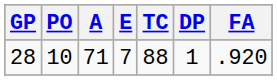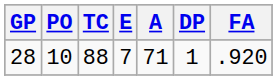columns swapped: A <-> TC
